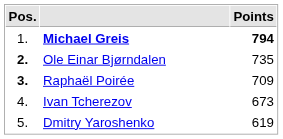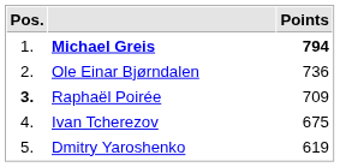Ole Einar Bjørndalen | Pos.: bold -> normal
Ole Einar Bjørndalen | Points: 735 -> 736
Ivan Tcherezov | Points: 673 -> 675
